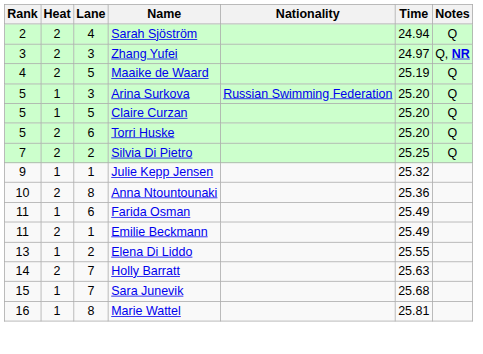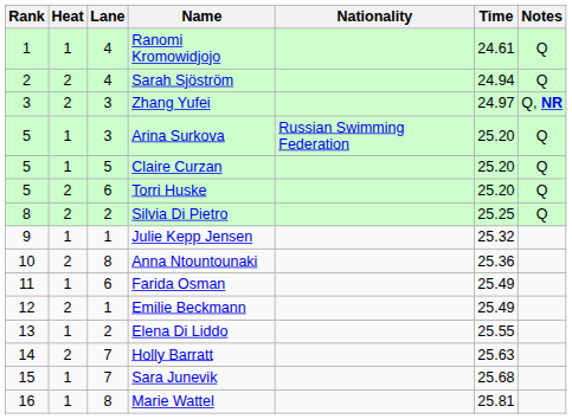+ row: 1 | 1 | 4 | Ranomi Kromowidjojo | 24.61 | Q
- row: 4 | 2 | 5 | Maaike de Waard | 25.19 | Q
Silvia Di Pietro | Rank: 7 -> 8
Emilie Beckmann | Rank: 11 -> 12
